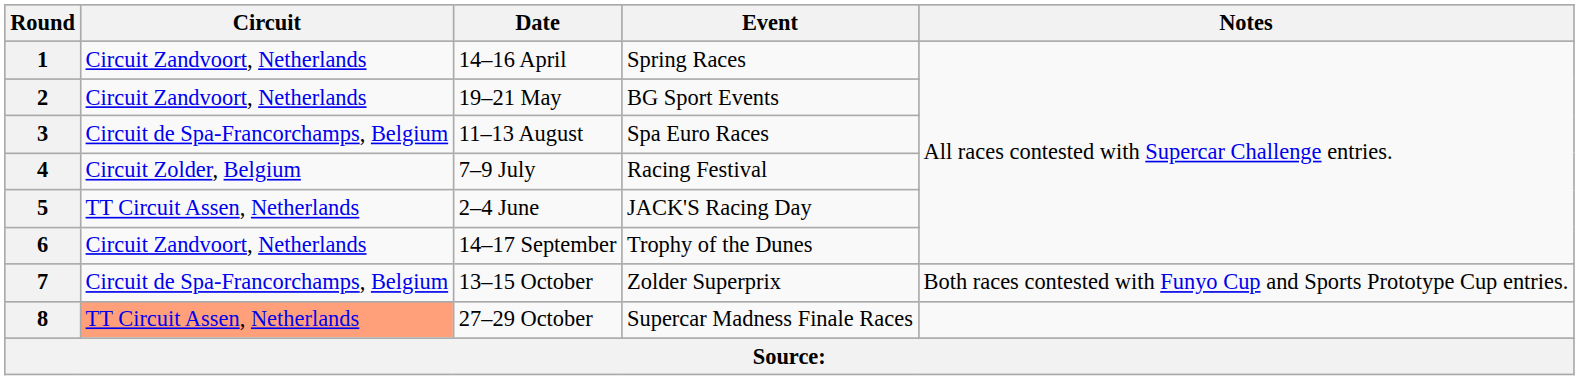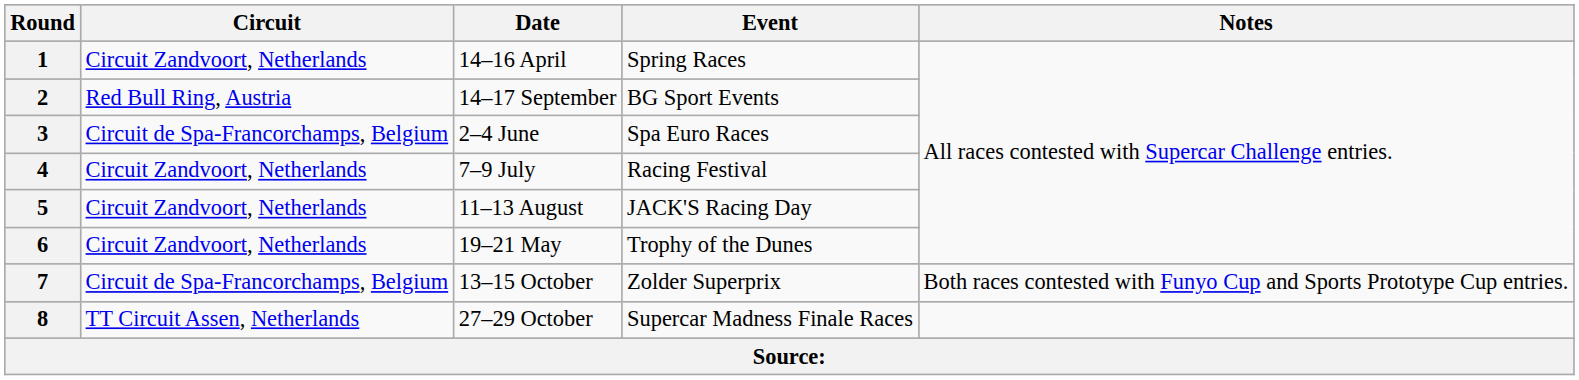2 | Circuit: Circuit Zandvoort, Netherlands -> Red Bull Ring, Austria
2 | Date: 19–21 May -> 14–17 September
3 | Date: 11–13 August -> 2–4 June
4 | Circuit: Circuit Zolder, Belgium -> Circuit Zandvoort, Netherlands
5 | Circuit: TT Circuit Assen, Netherlands -> Circuit Zandvoort, Netherlands
5 | Date: 2–4 June -> 11–13 August
6 | Date: 14–17 September -> 19–21 May
8 | Circuit: lightsalmon background -> no background
